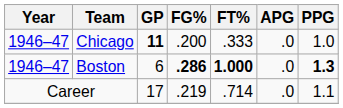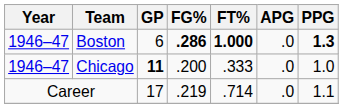rows swapped: Chicago <-> Boston
